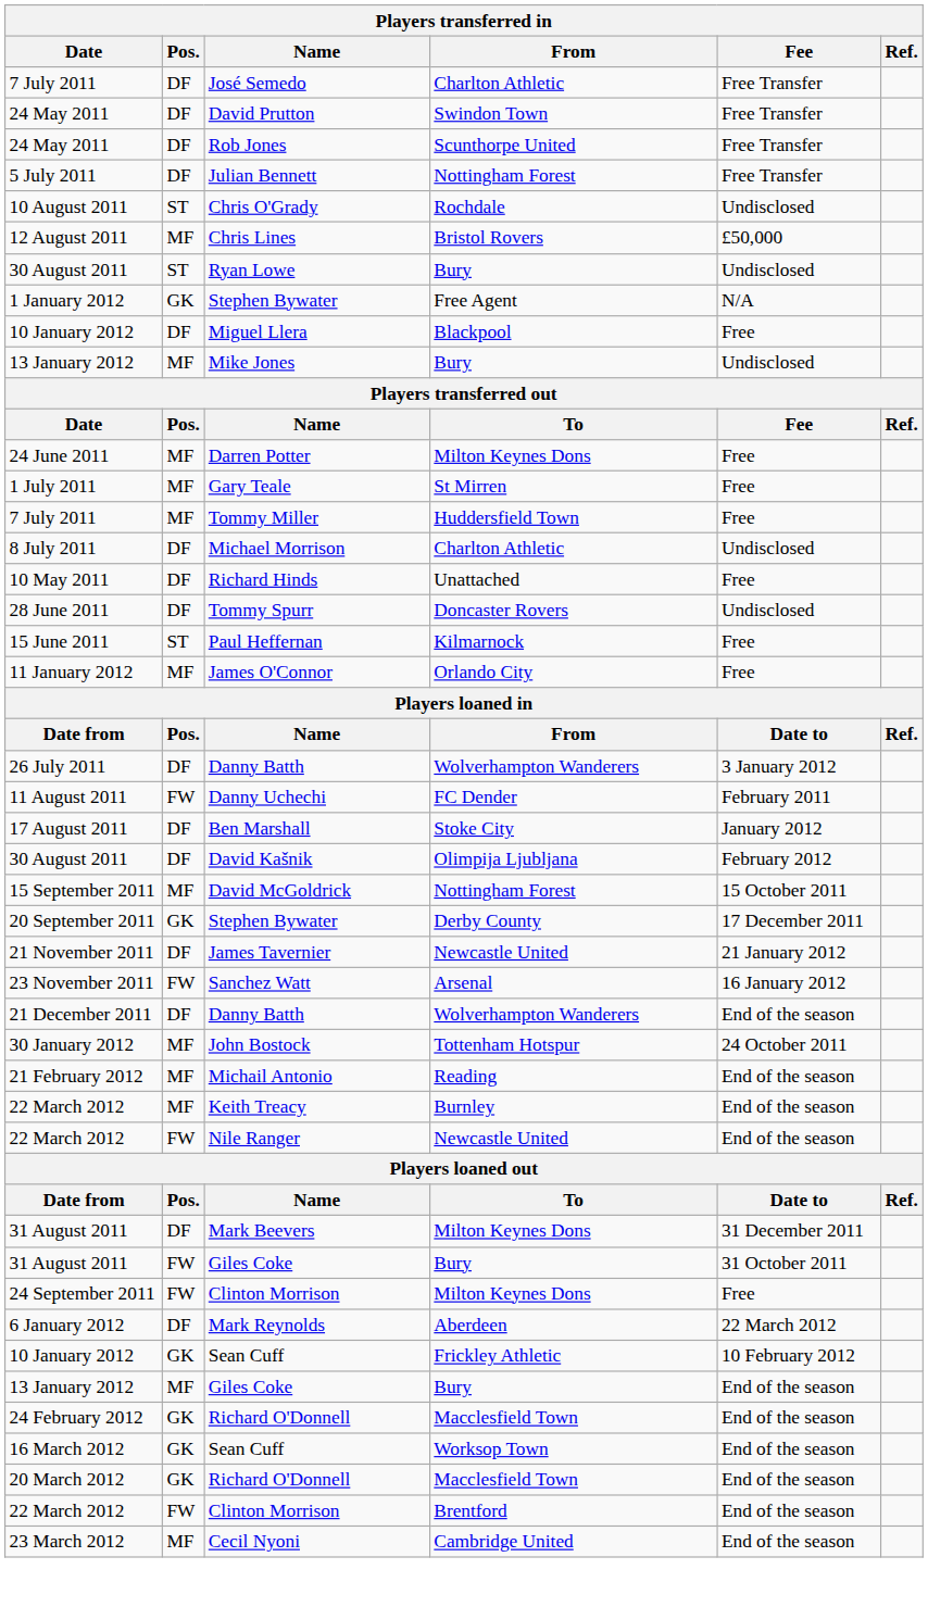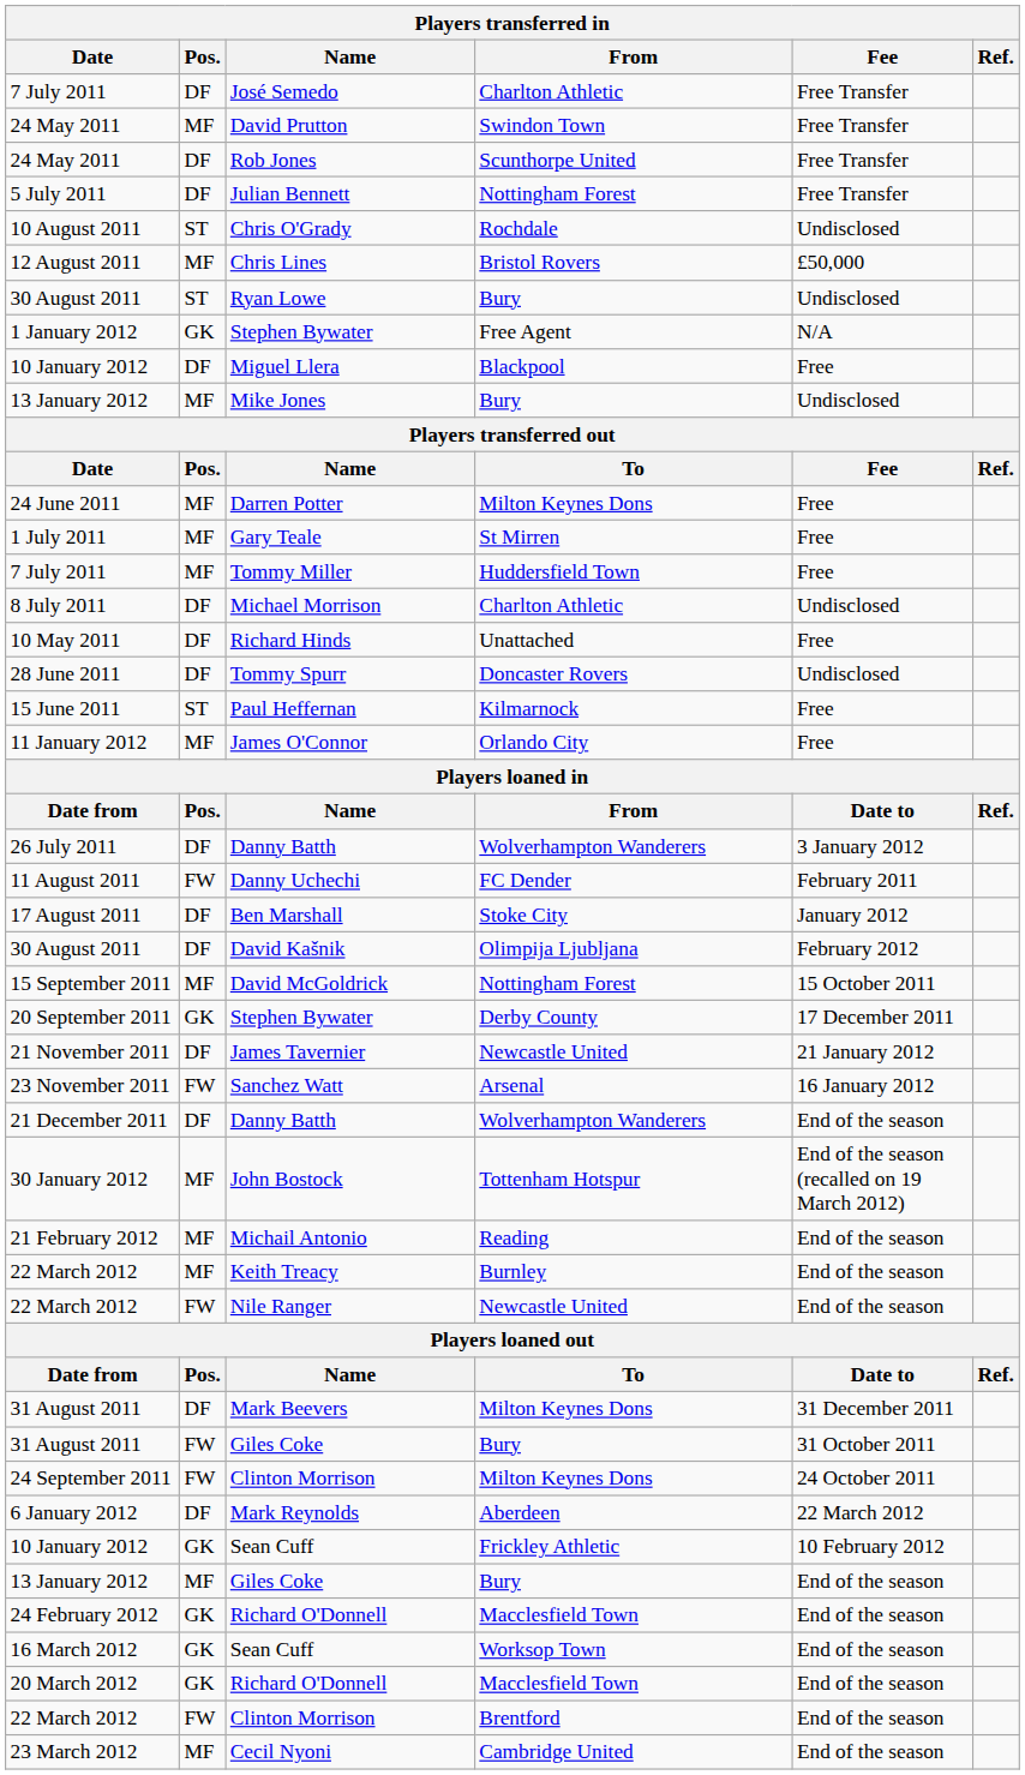David Prutton | Players transferred in / Pos.: DF -> MF
John Bostock | Players transferred in / Fee: 24 October 2011 -> End of the season (recalled on 19 March 2012)
24 September 2011 / Clinton Morrison | Players transferred in / Fee: Free -> 24 October 2011
